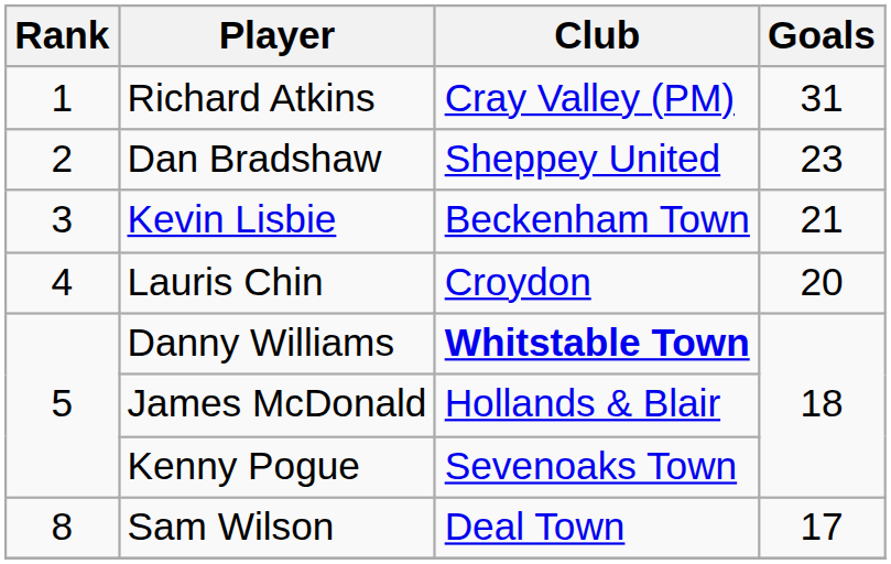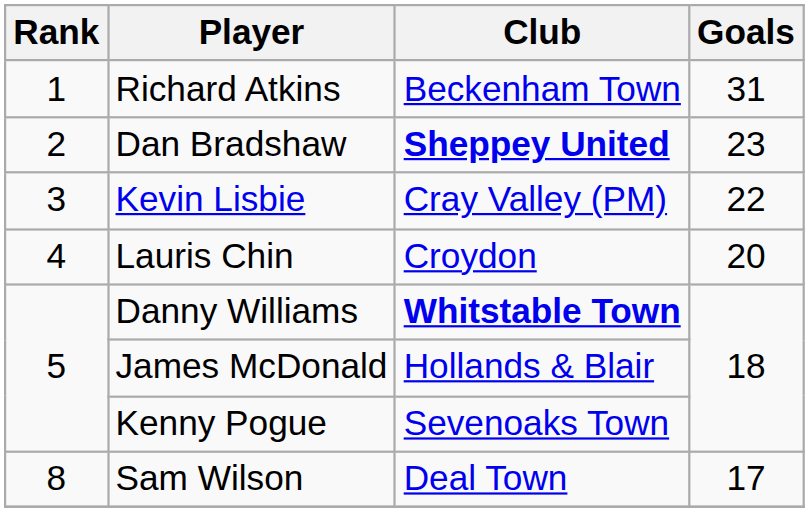Richard Atkins | Club: Cray Valley (PM) -> Beckenham Town
Dan Bradshaw | Club: normal -> bold
Kevin Lisbie | Club: Beckenham Town -> Cray Valley (PM)
Kevin Lisbie | Goals: 21 -> 22
